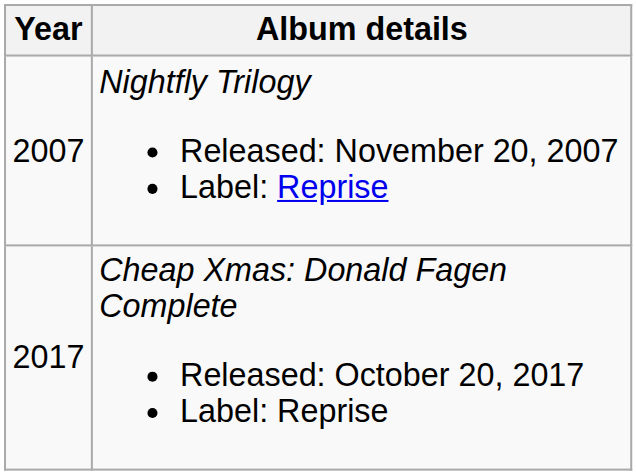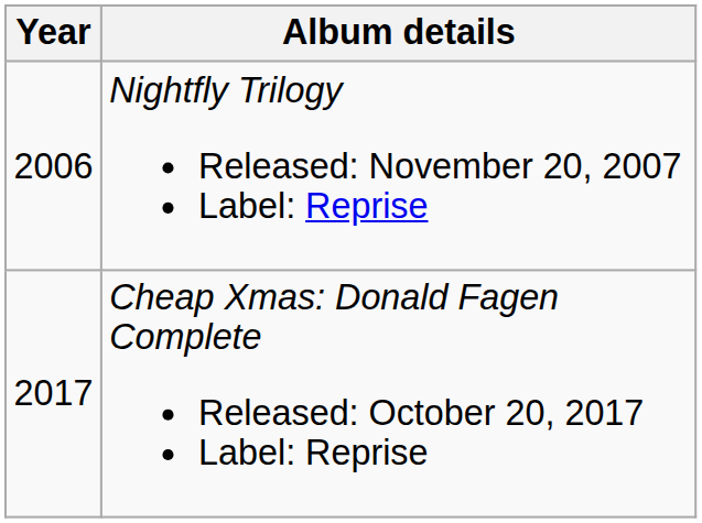Nightfly Trilogy Released: November 20, 2007 Label: Reprise | Year: 2007 -> 2006
